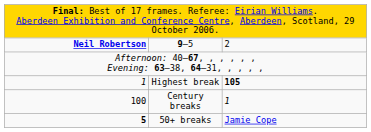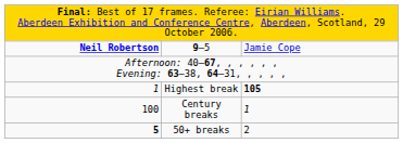9–5 | column 3: 2 -> Jamie Cope
50+ breaks | column 3: Jamie Cope -> 2
